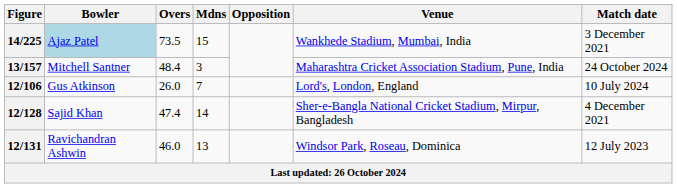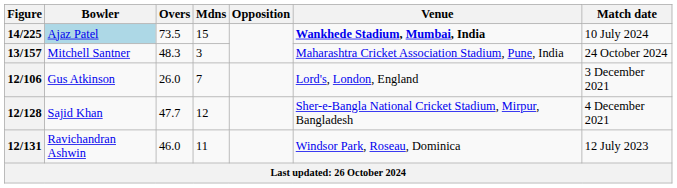14/225 | Venue: normal -> bold
14/225 | Match date: 3 December 2021 -> 10 July 2024
13/157 | Overs: 48.4 -> 48.3
12/106 | Match date: 10 July 2024 -> 3 December 2021
12/128 | Overs: 47.4 -> 47.7
12/128 | Mdns: 14 -> 12
12/131 | Mdns: 13 -> 11
